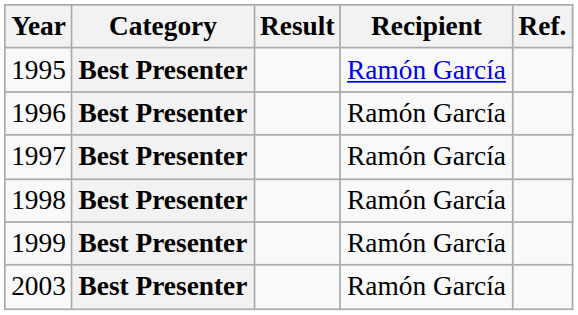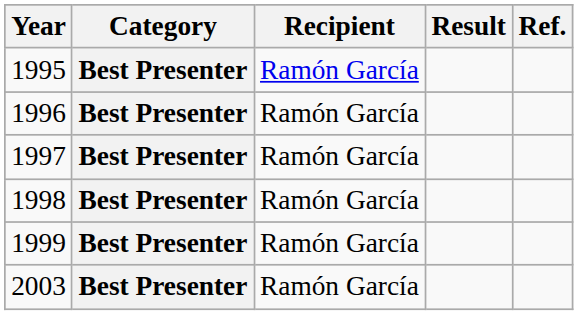columns swapped: Recipient <-> Result
